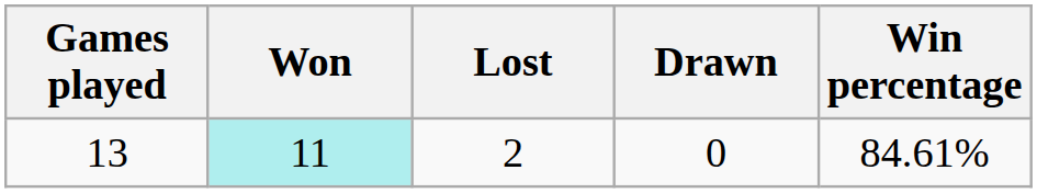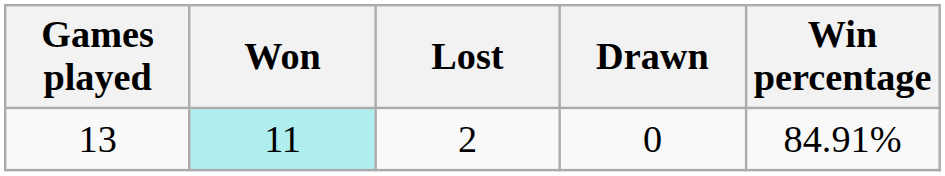13 | Win percentage: 84.61% -> 84.91%
